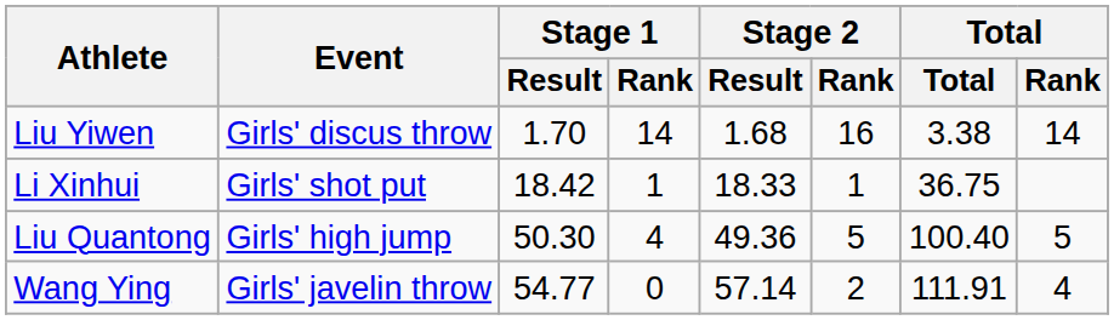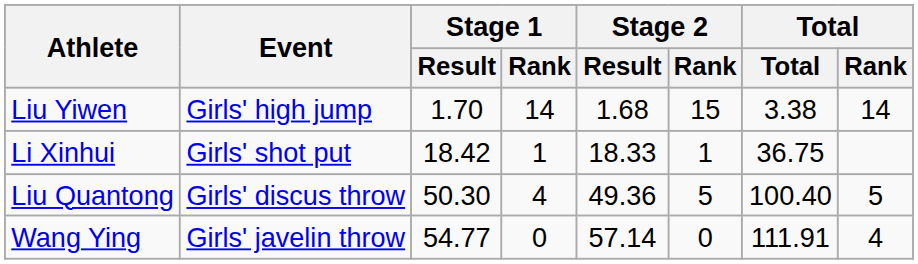Liu Yiwen | Event: Girls' discus throw -> Girls' high jump
Liu Yiwen | Stage 2 / Rank: 16 -> 15
Liu Quantong | Event: Girls' high jump -> Girls' discus throw
Wang Ying | Stage 2 / Rank: 2 -> 0
